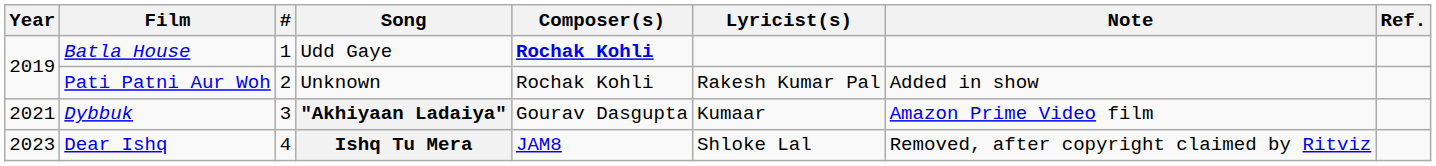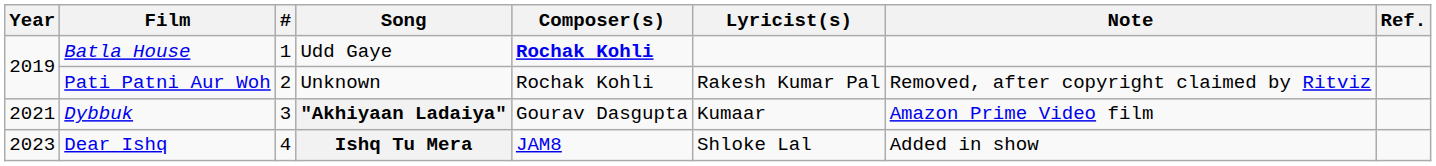Pati Patni Aur Woh | Note: Added in show -> Removed, after copyright claimed by Ritviz
Dear Ishq | Note: Removed, after copyright claimed by Ritviz -> Added in show
